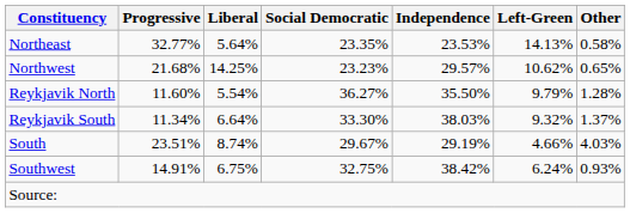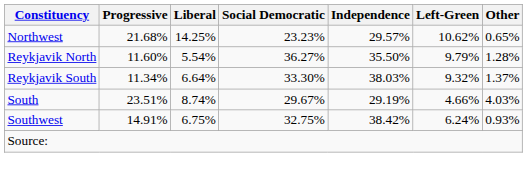- row: Northeast | 32.77% | 5.64% | 23.35% | 23.53% | 14.13% | 0.58%
